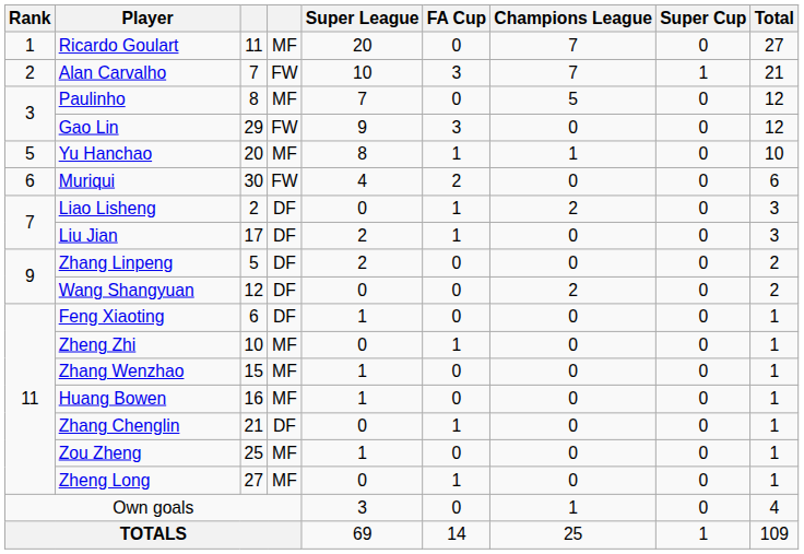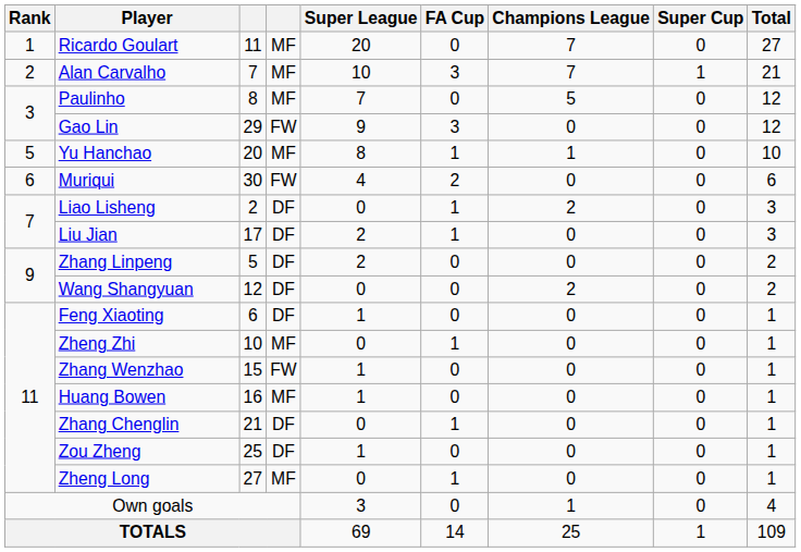Alan Carvalho | column 4: FW -> MF
Zhang Wenzhao | column 4: MF -> FW
Zou Zheng | column 4: MF -> DF
